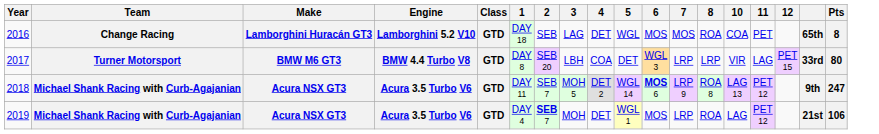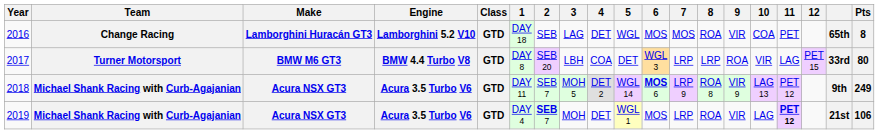+ column: 9 | VIR | ROA | VIR 9 | VIR
2018 | Pts: 247 -> 249
2019 | 11: normal -> bold
